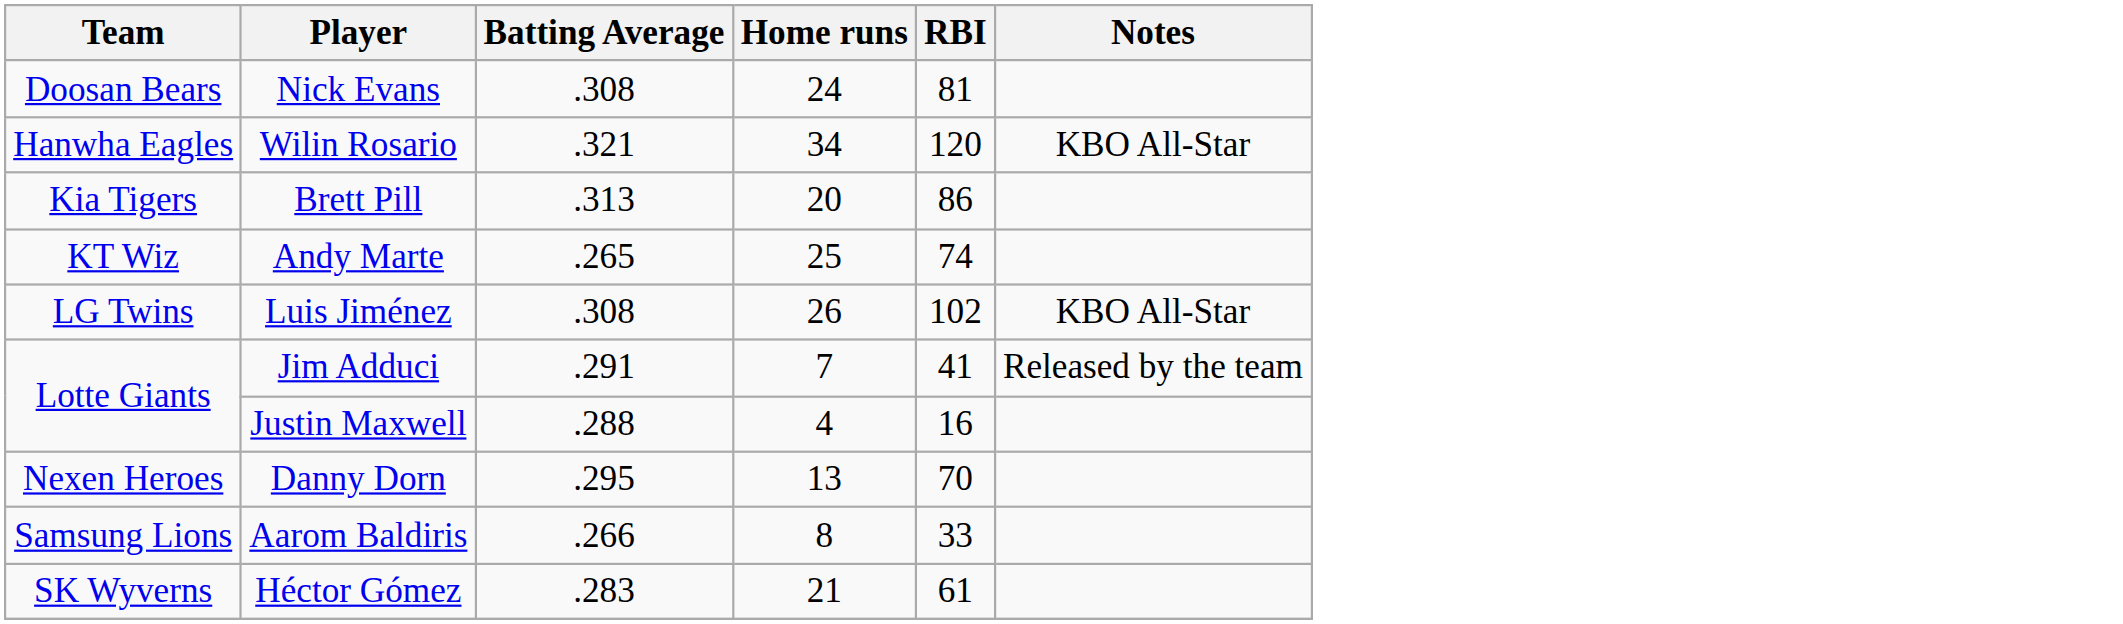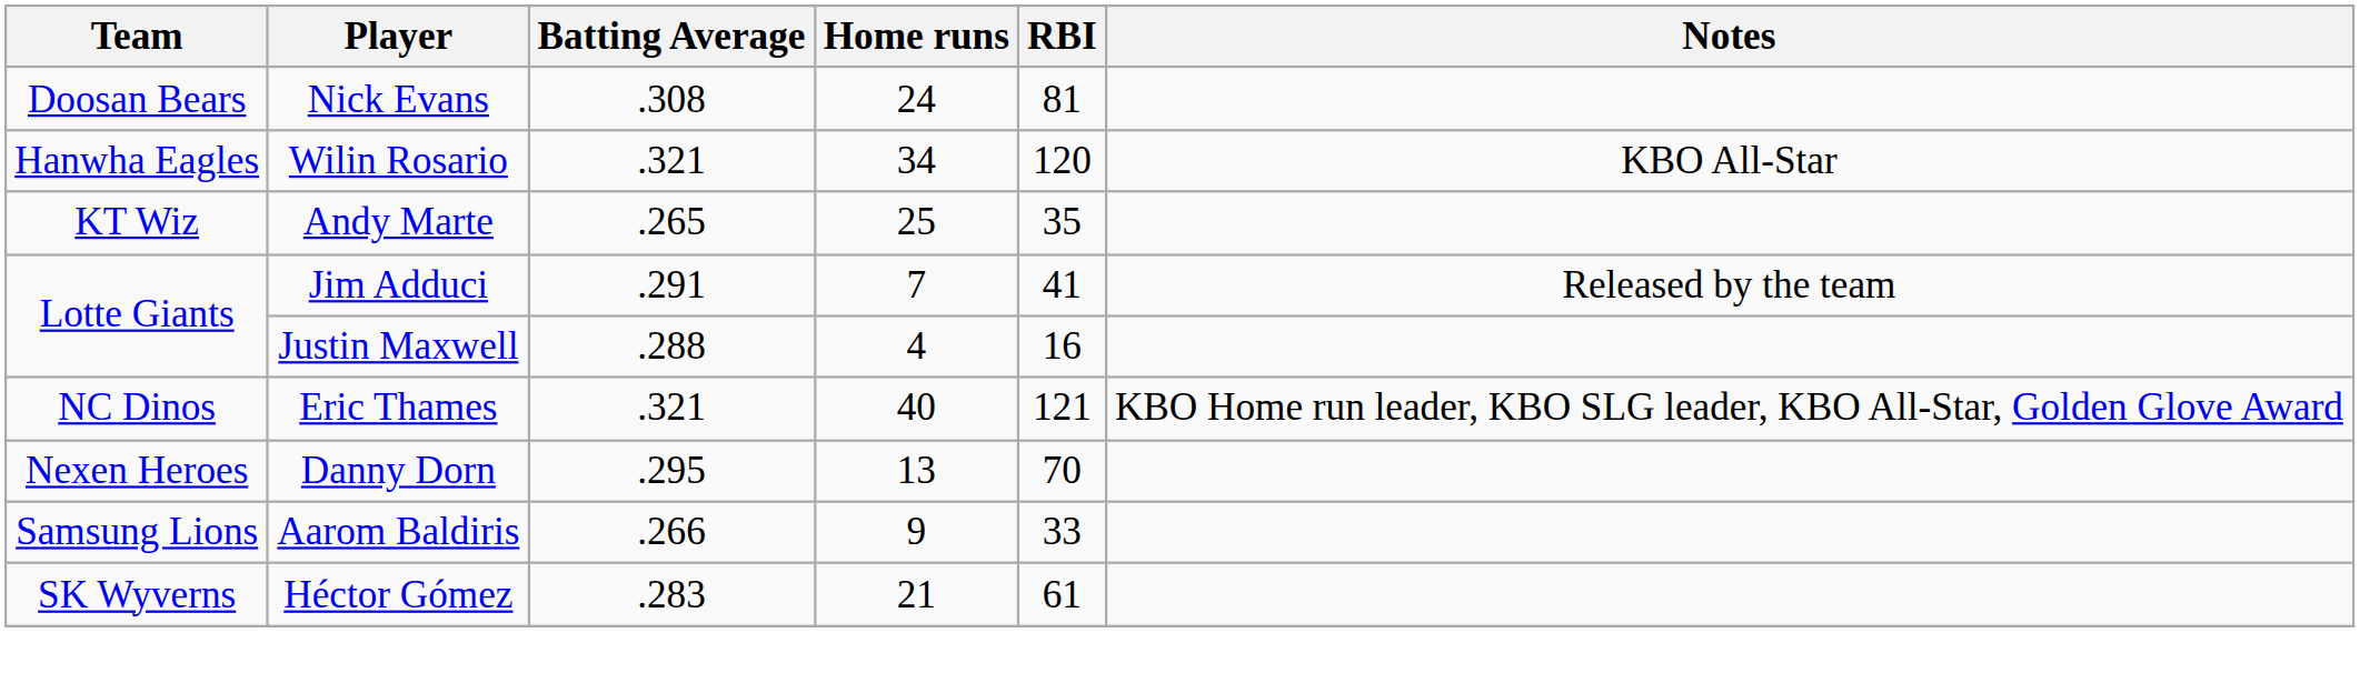- row: Kia Tigers | Brett Pill | .313 | 20 | 86
Andy Marte | RBI: 74 -> 35
- row: LG Twins | Luis Jiménez | .308 | 26 | 102 | KBO All-Star
+ row: NC Dinos | Eric Thames | .321 | 40 | 121 | KBO Home run leader, KBO SLG leader, KBO All-Star, Golden Glove Award
Aarom Baldiris | Home runs: 8 -> 9
